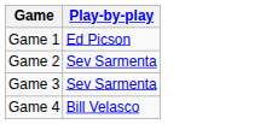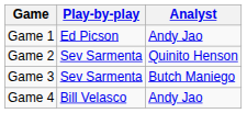+ column: Analyst | Andy Jao | Quinito Henson | Butch Maniego | Andy Jao
